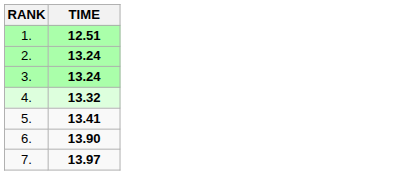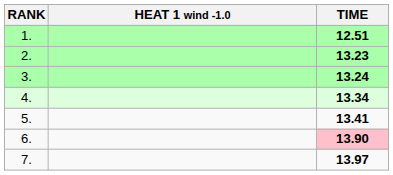+ column: HEAT 1 wind -1.0
2. | TIME: 13.24 -> 13.23
4. | TIME: 13.32 -> 13.34
6. | TIME: no background -> pink background
